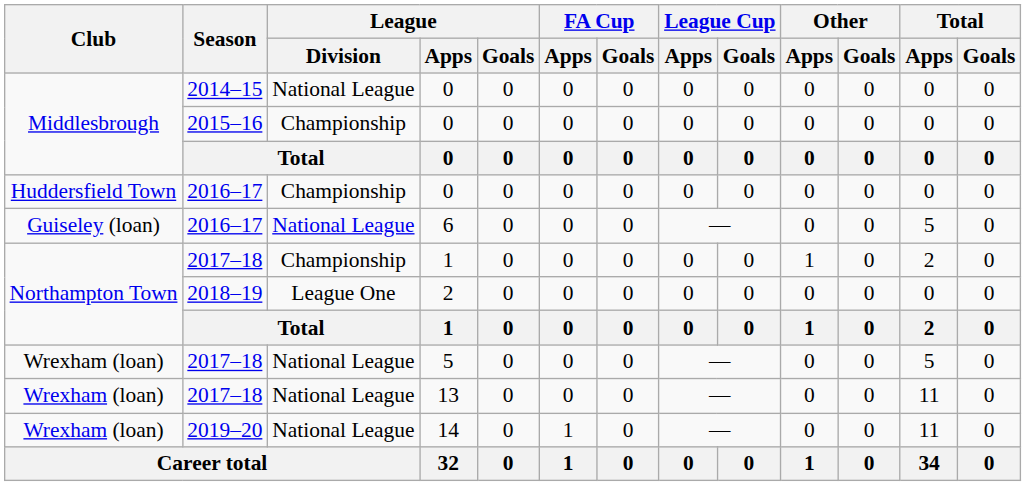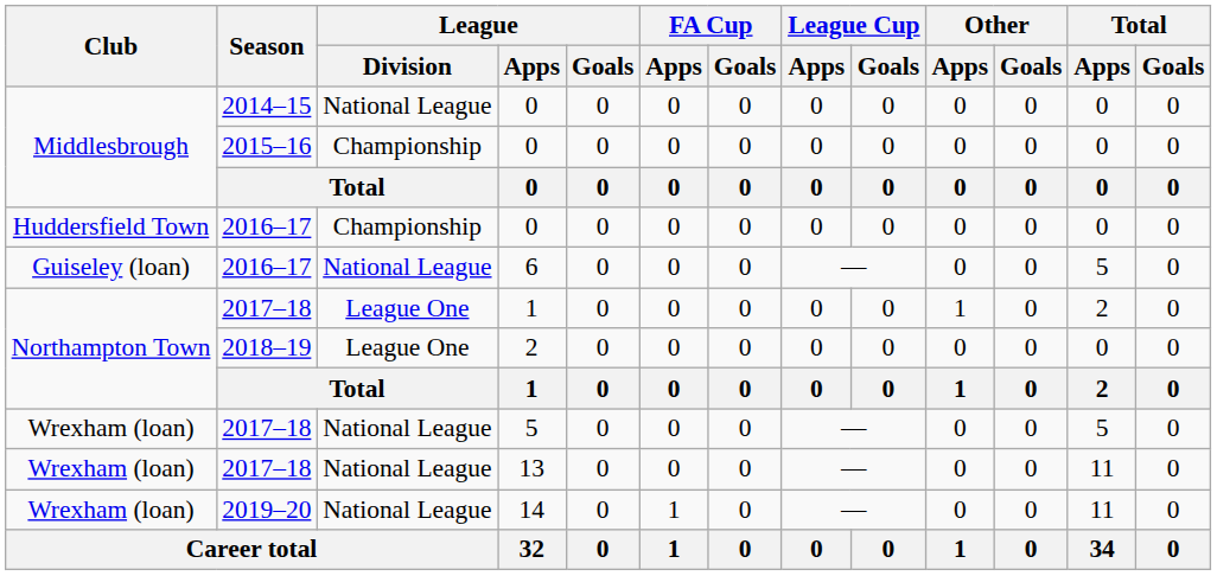2017–18 / 1 | League / Division: Championship -> League One
